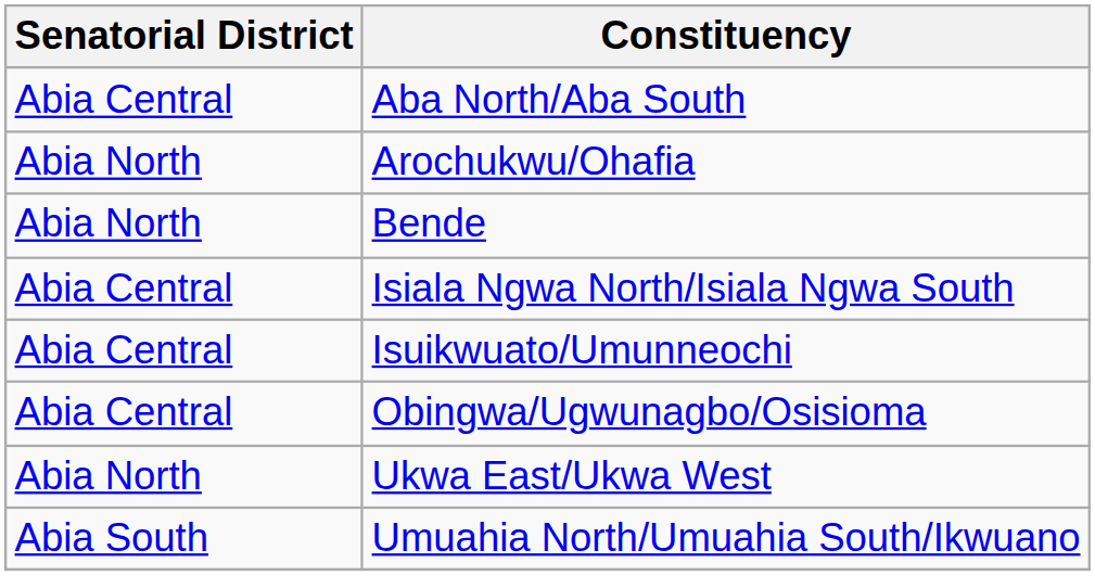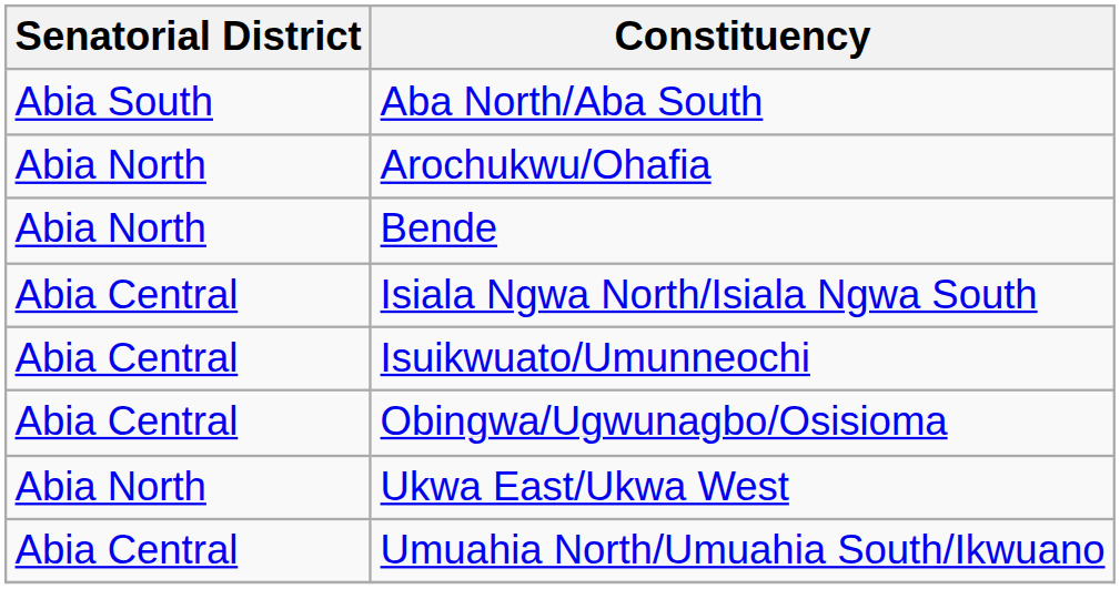Aba North/Aba South | Senatorial District: Abia Central -> Abia South
Umuahia North/Umuahia South/Ikwuano | Senatorial District: Abia South -> Abia Central
